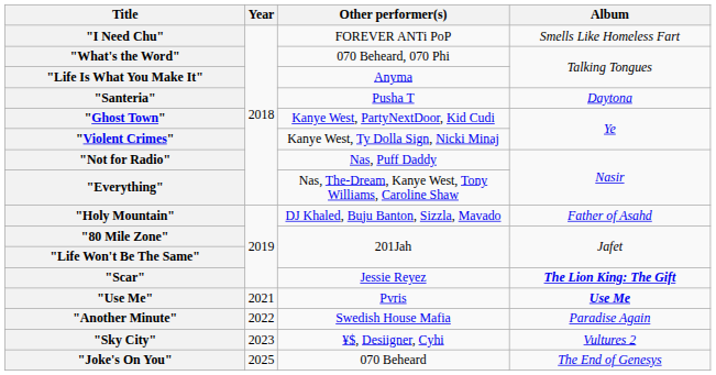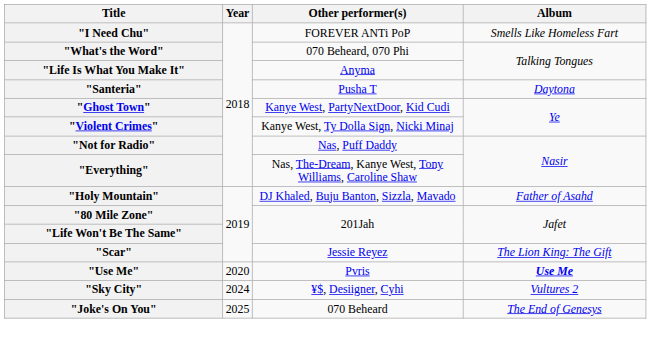"Scar" | Album: bold -> normal
"Use Me" | Year: 2021 -> 2020
- row: "Another Minute" | 2022 | Swedish House Mafia | Paradise Again
"Sky City" | Year: 2023 -> 2024
